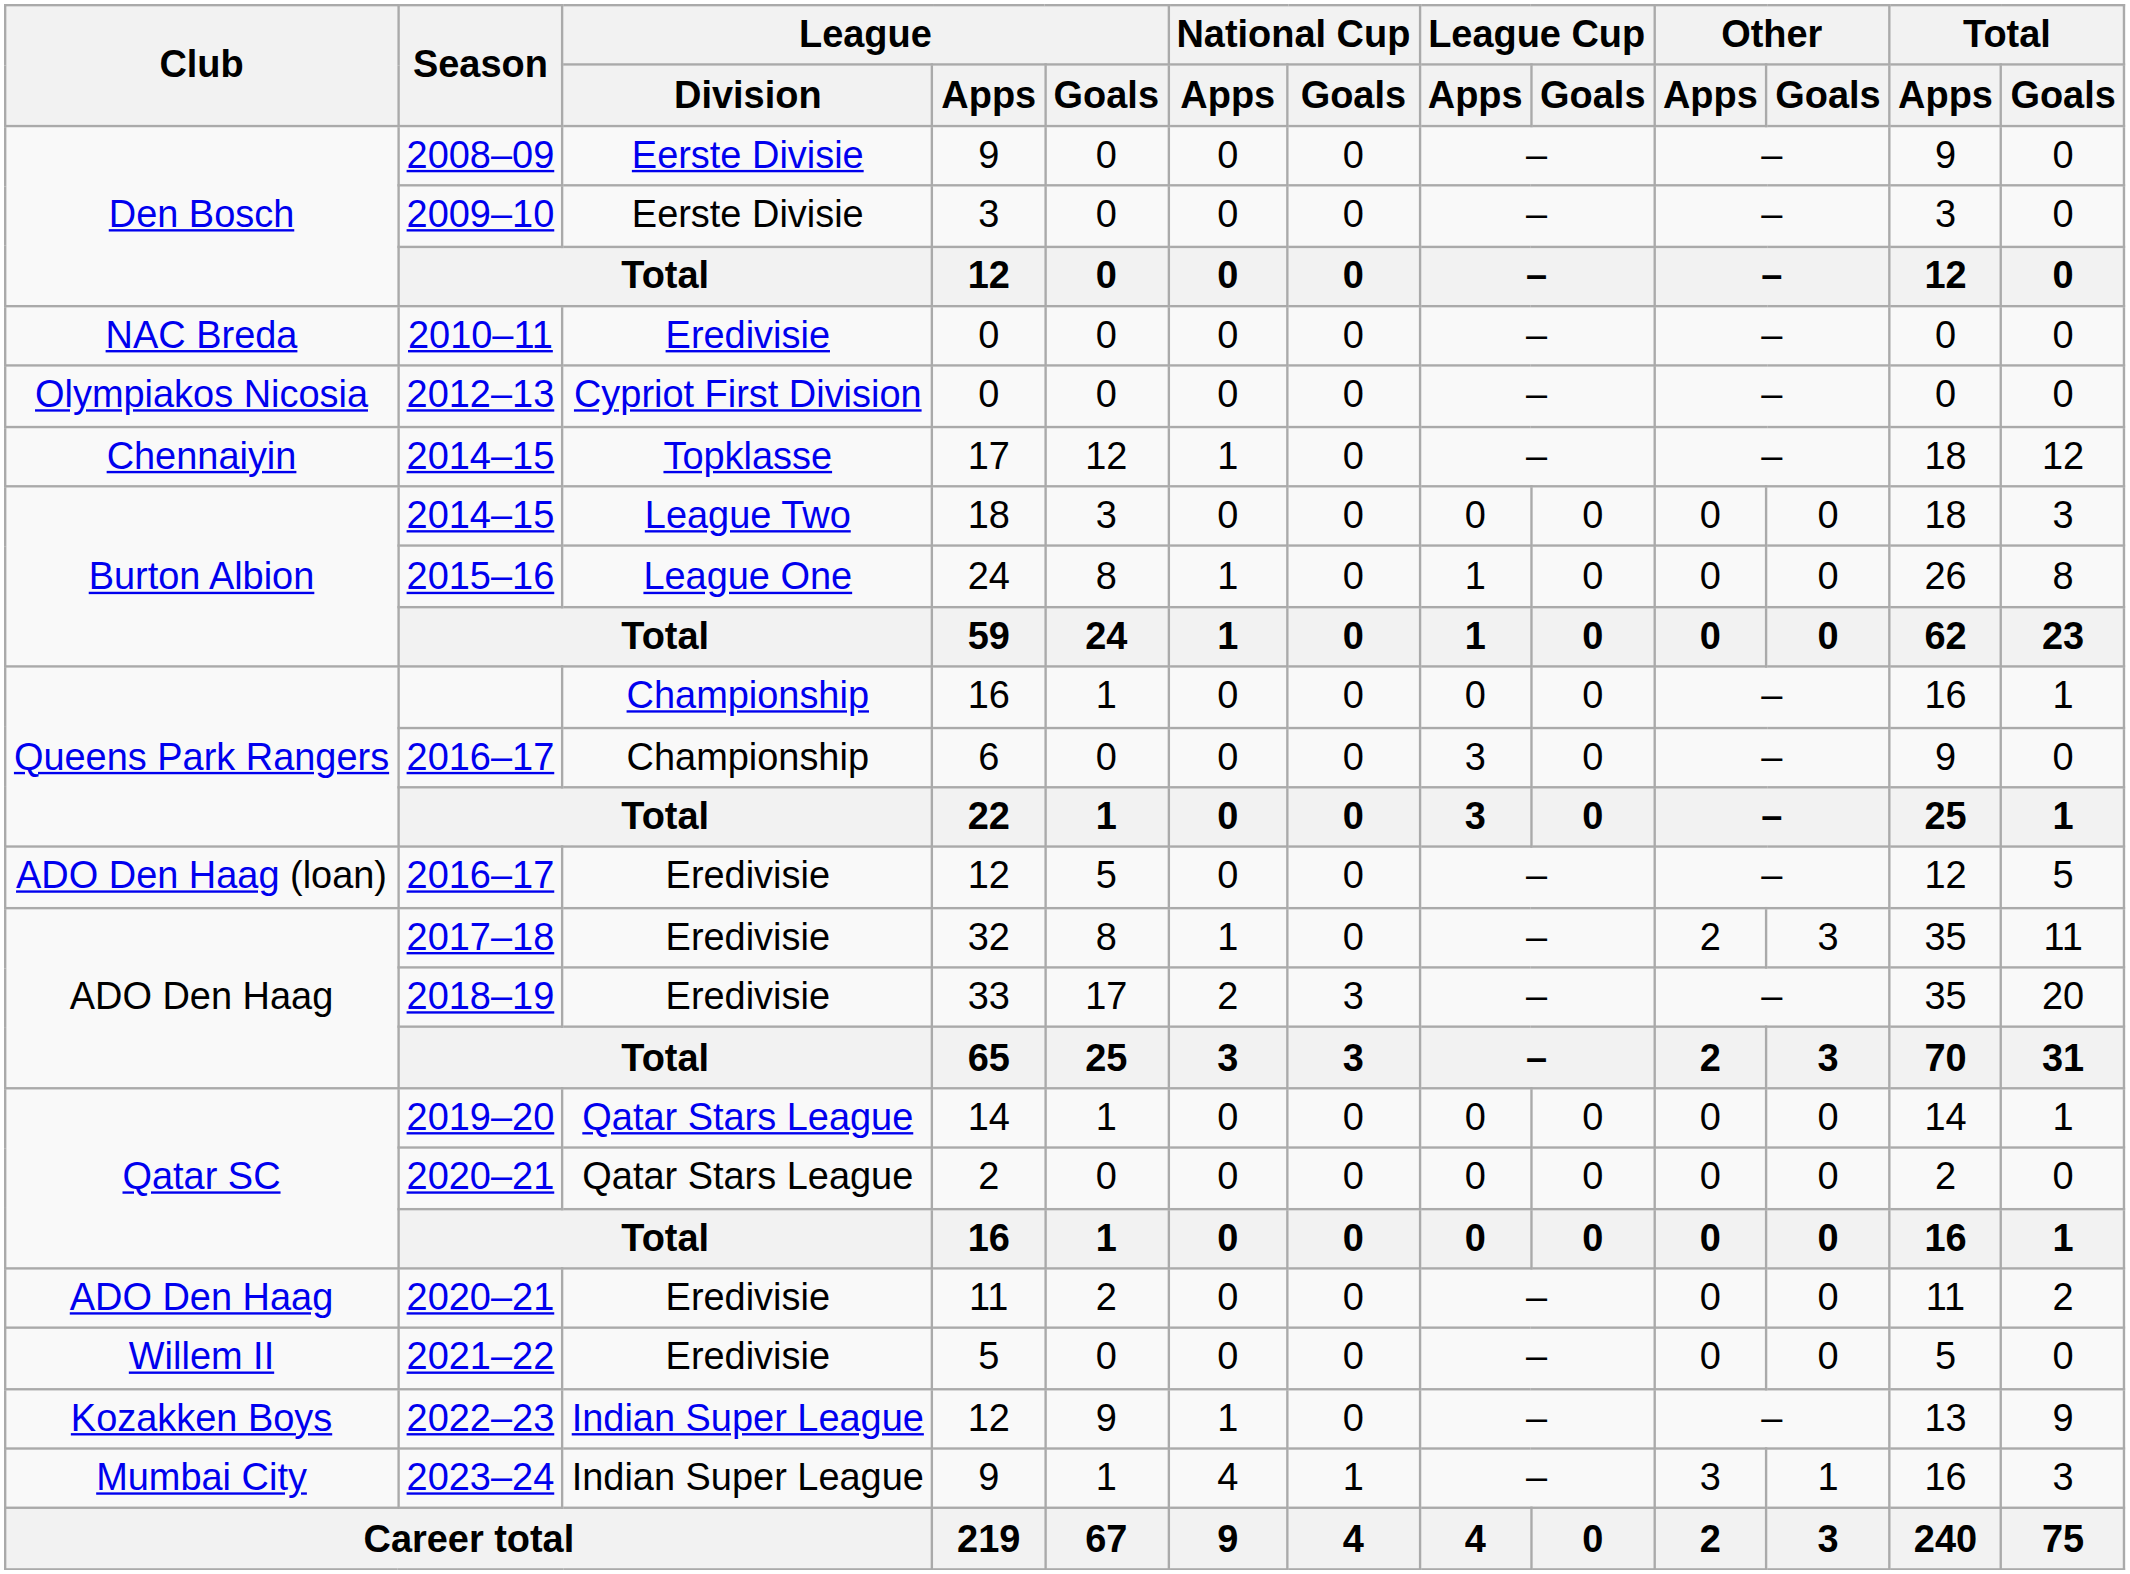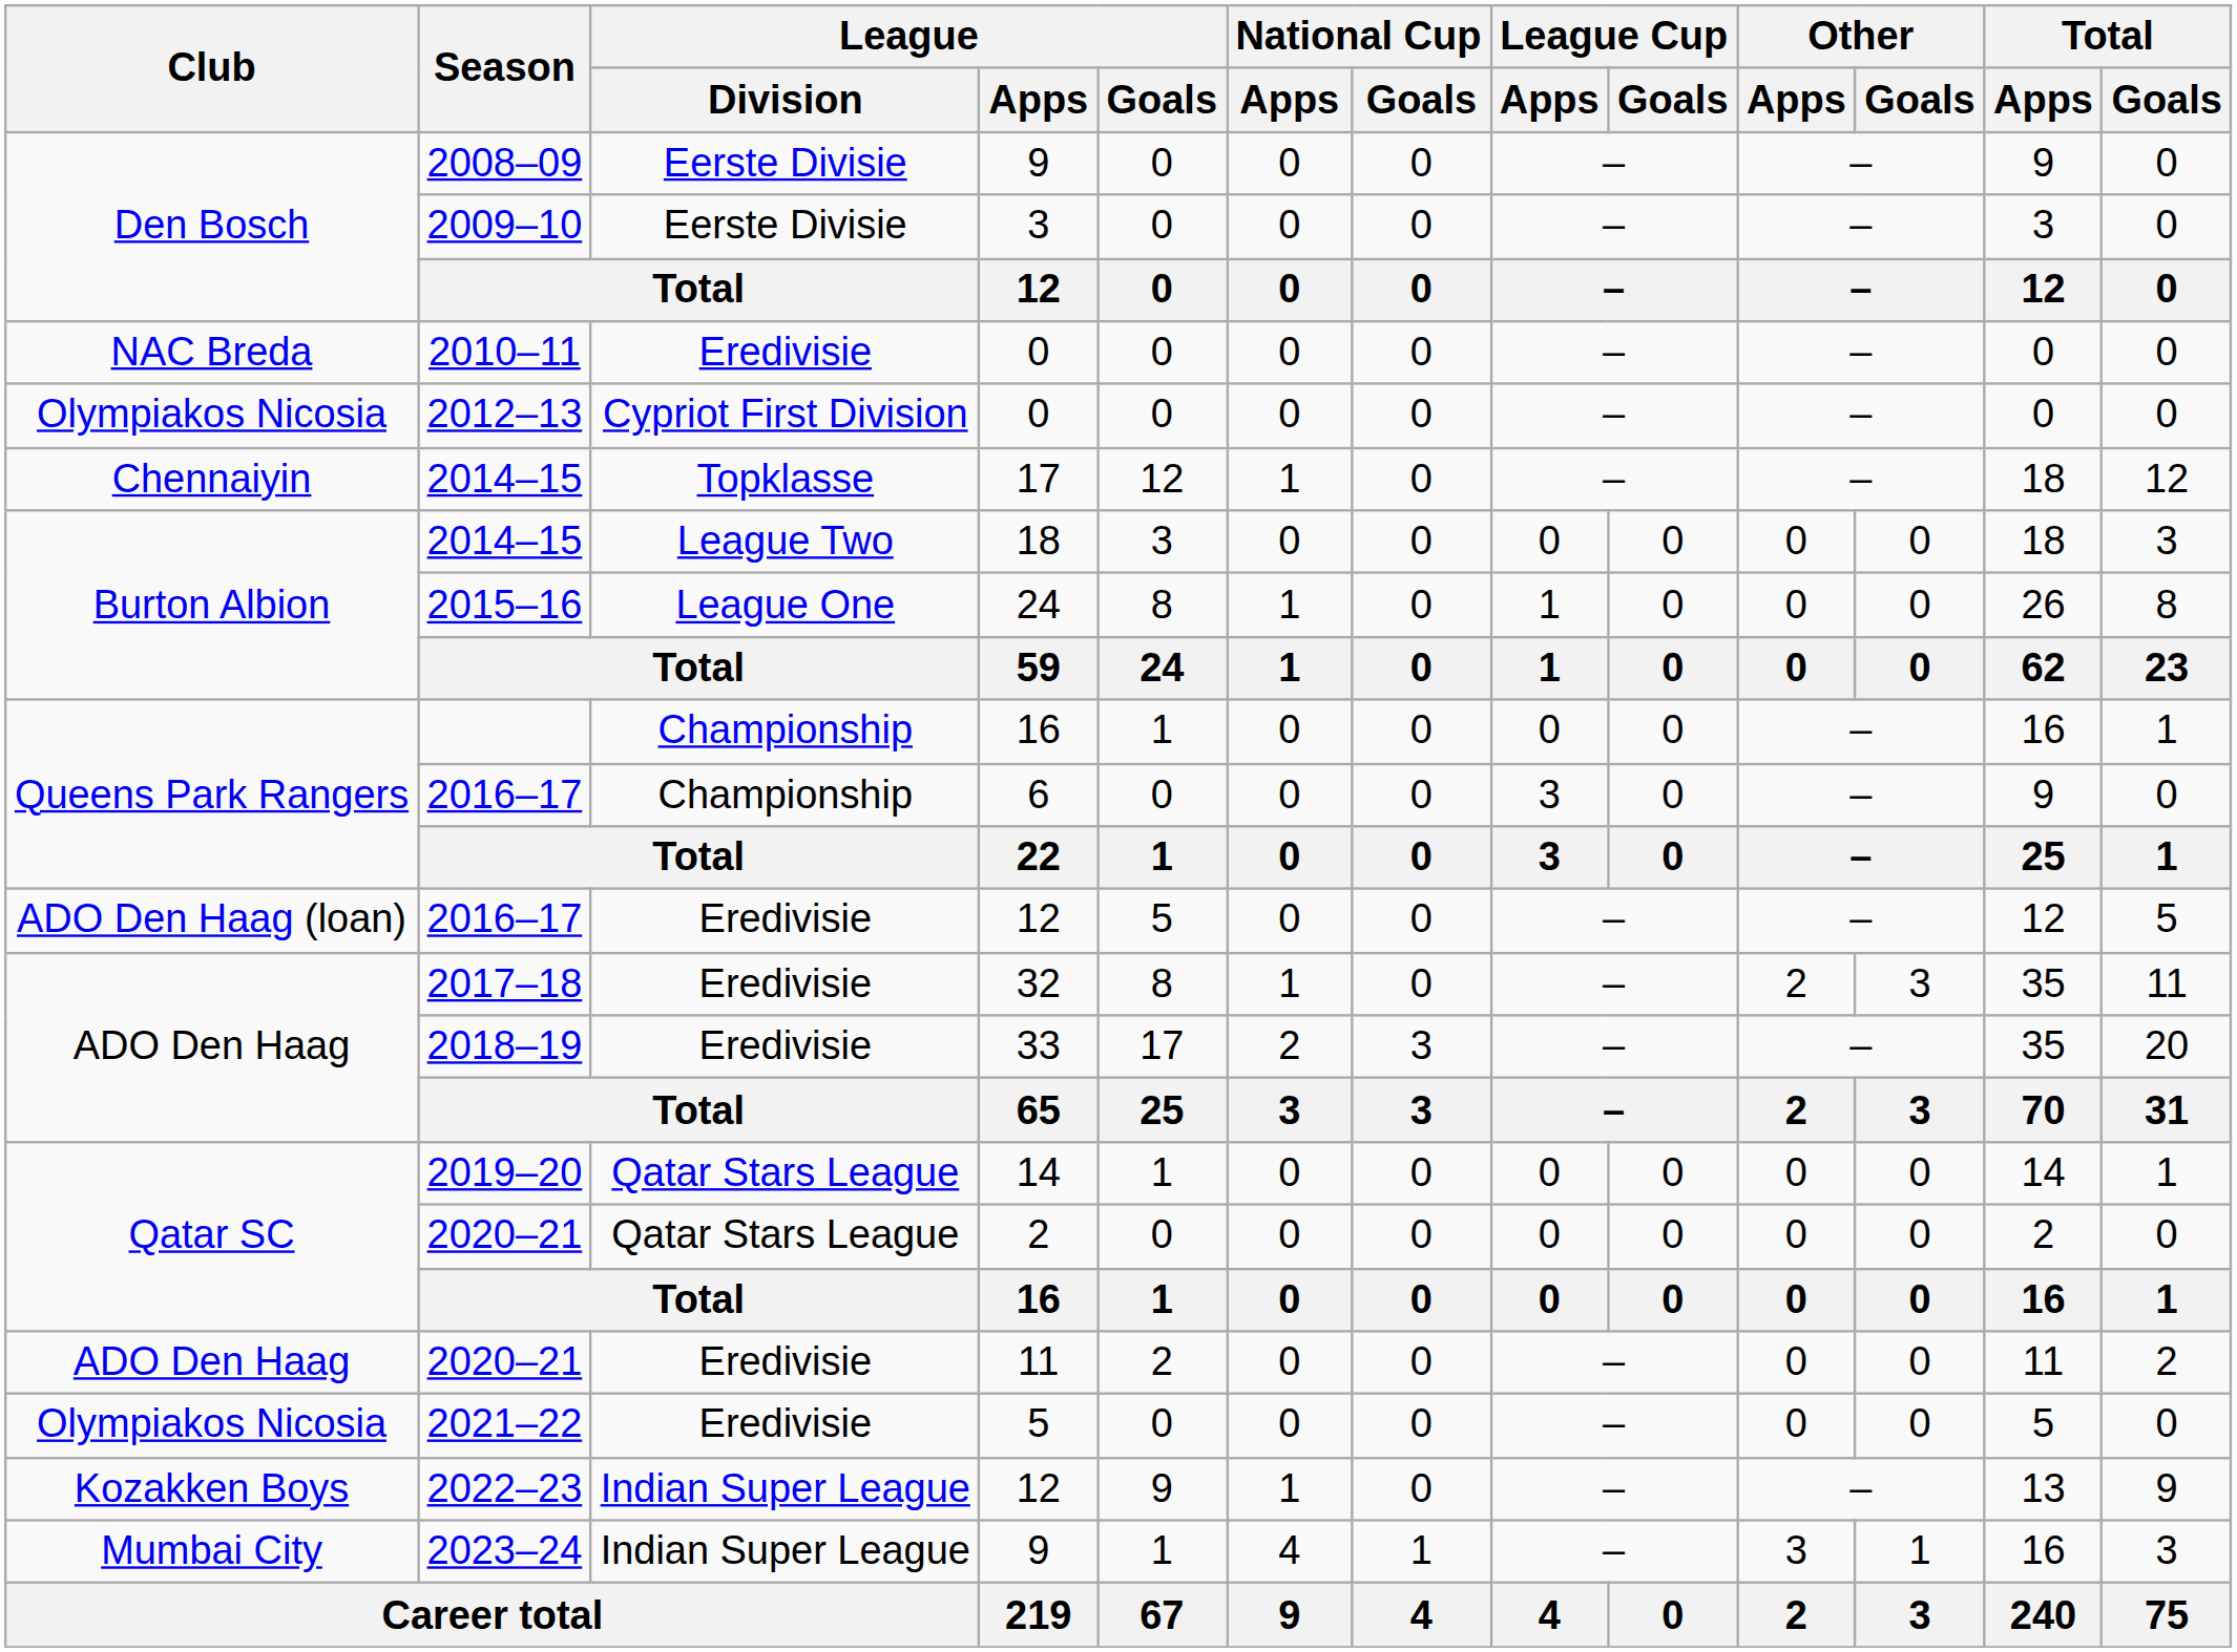2021–22 | Club: Willem II -> Olympiakos Nicosia
